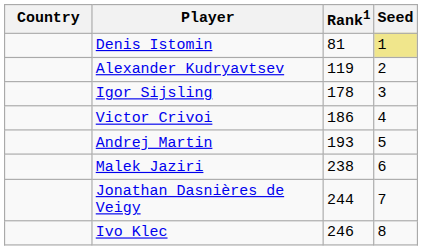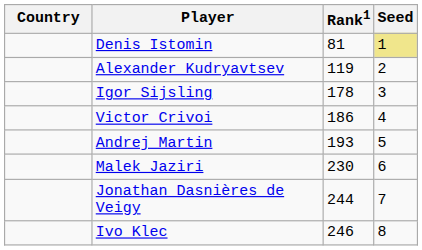Malek Jaziri | Rank1: 238 -> 230
